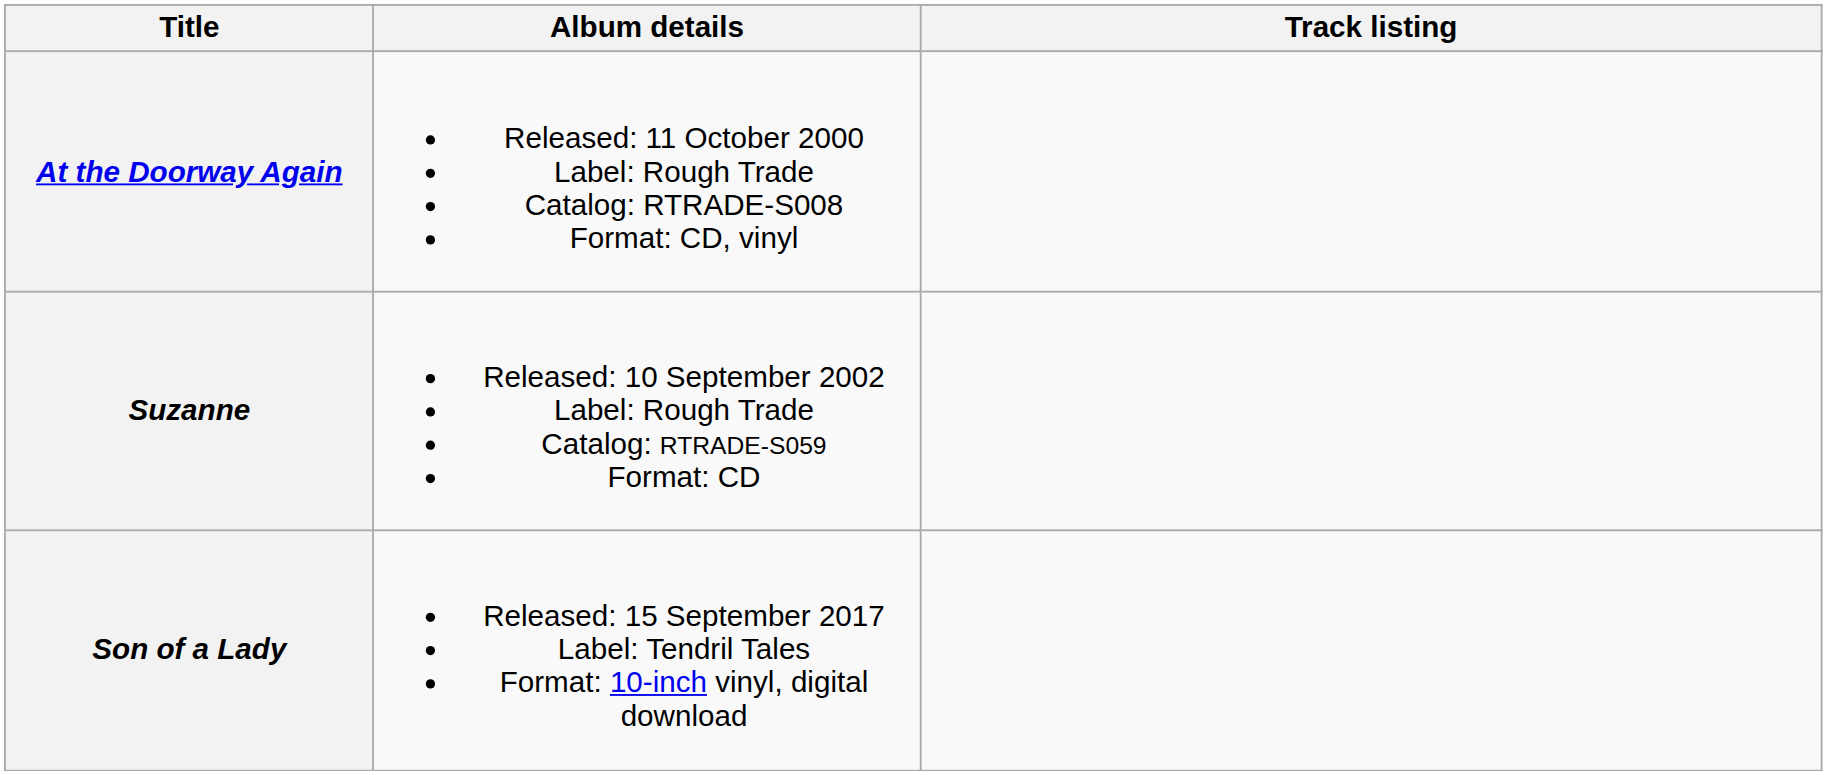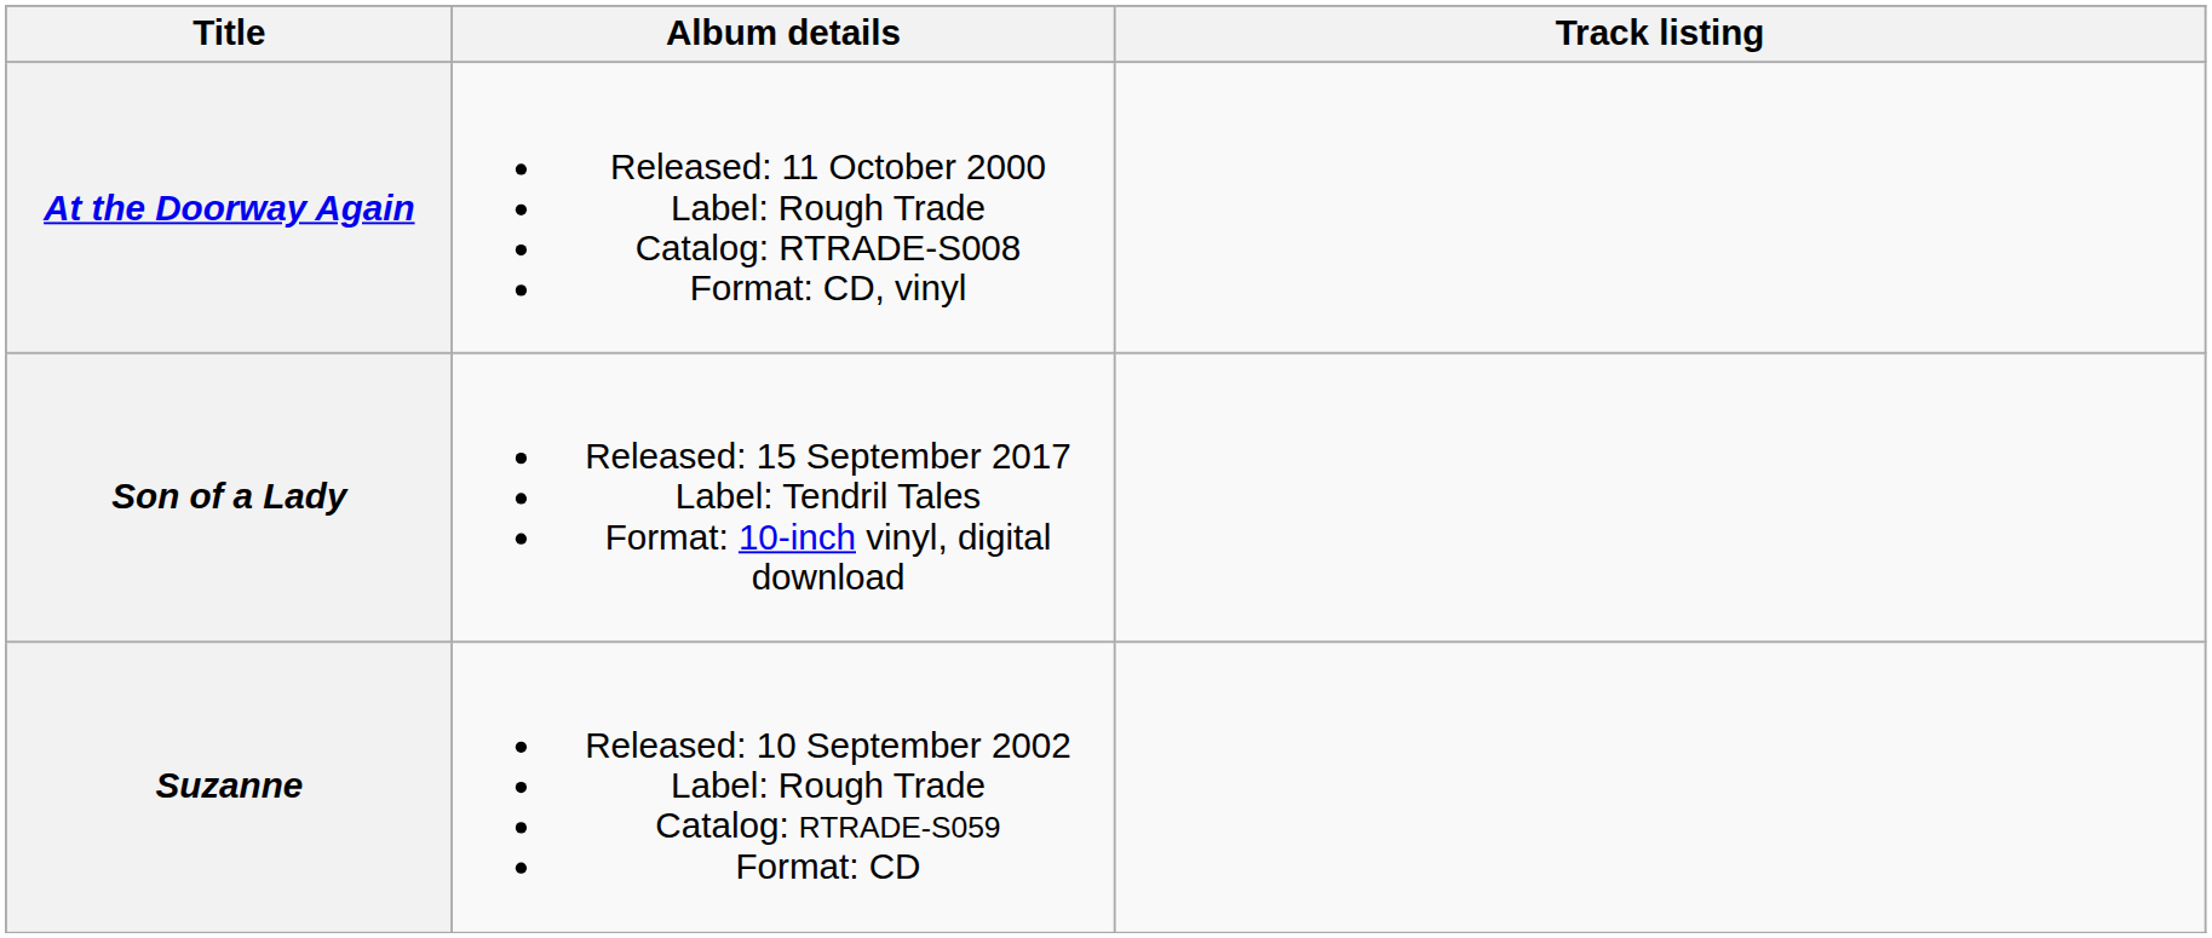rows swapped: Suzanne <-> Son of a Lady
